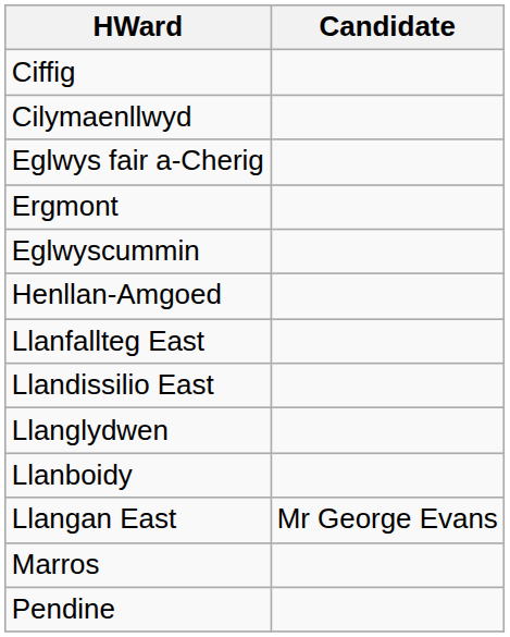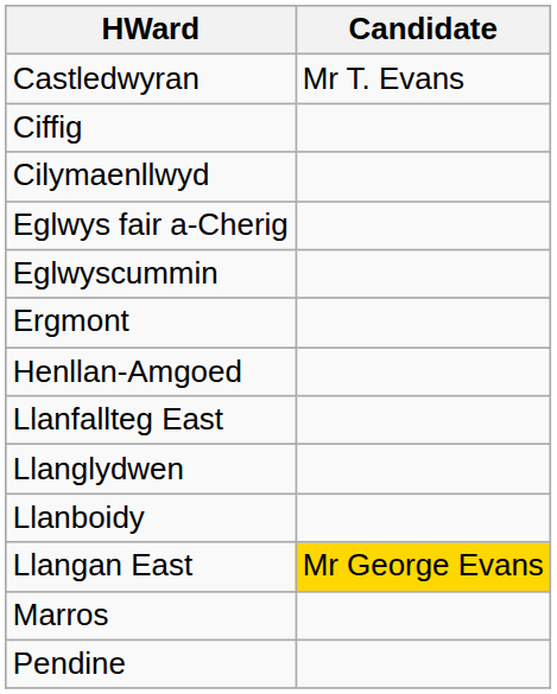+ row: Castledwyran | Mr T. Evans
rows swapped: Ergmont <-> Eglwyscummin
- row: Llandissilio East
Llangan East | Candidate: no background -> gold background
